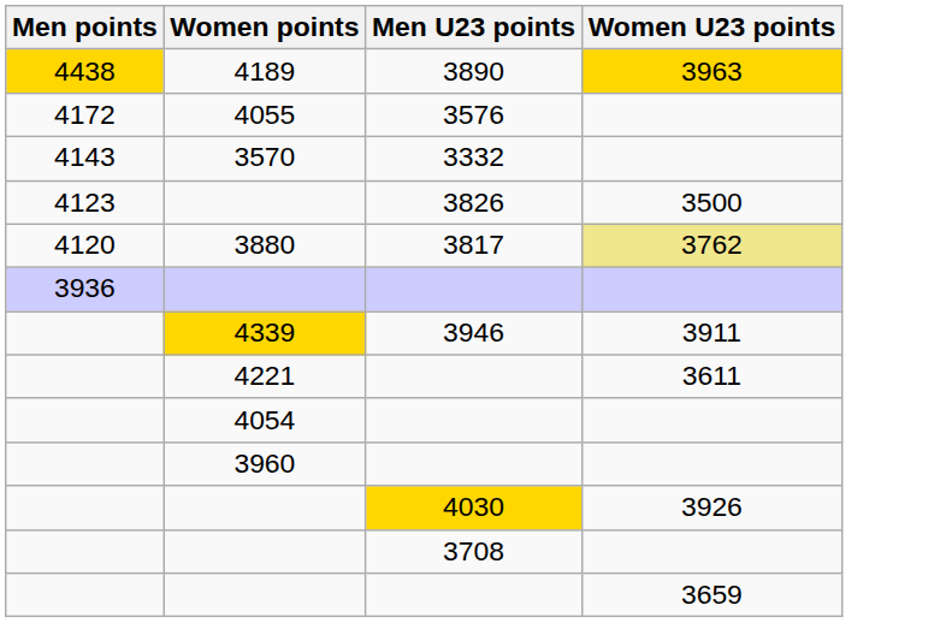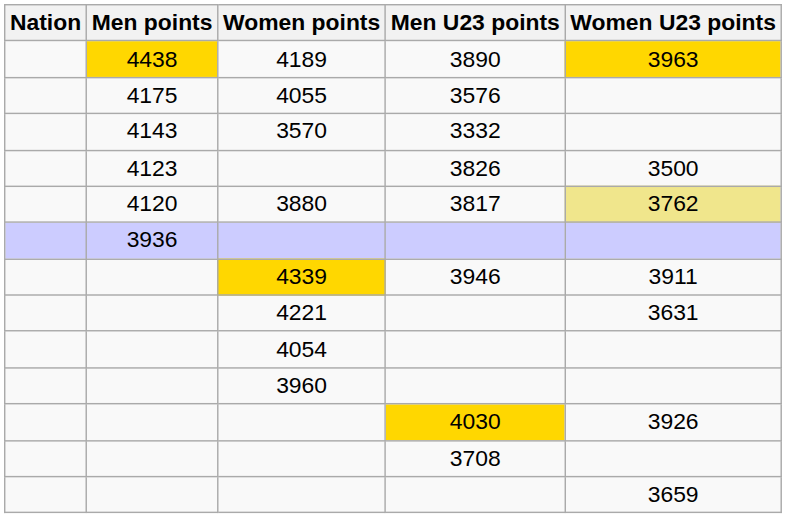+ column: Nation
4055 | Men points: 4172 -> 4175
4221 | Women U23 points: 3611 -> 3631
